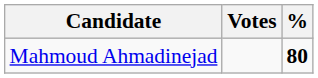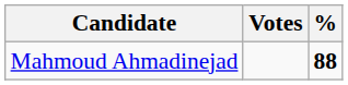Mahmoud Ahmadinejad | %: 80 -> 88
